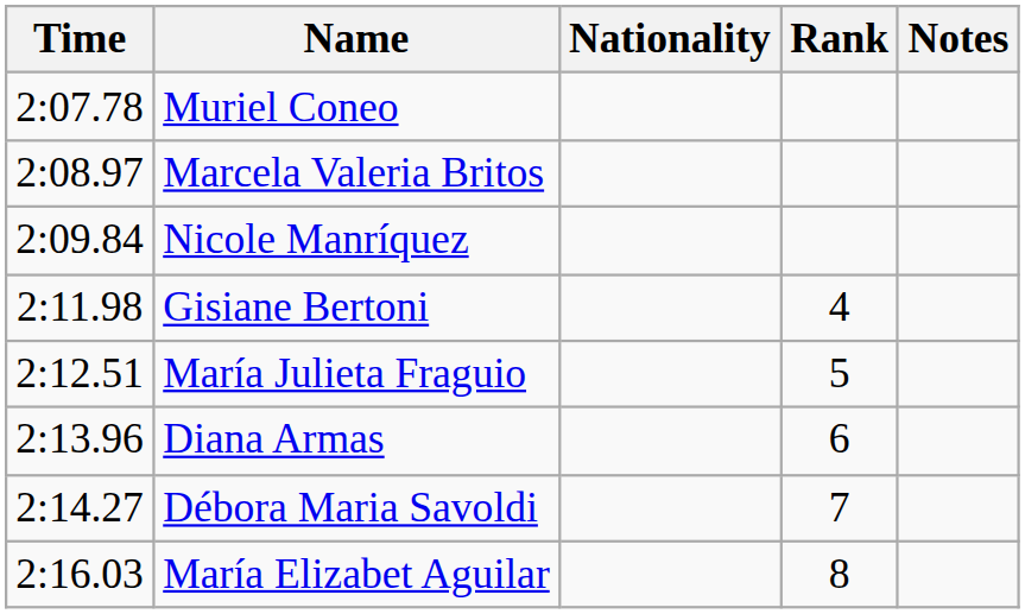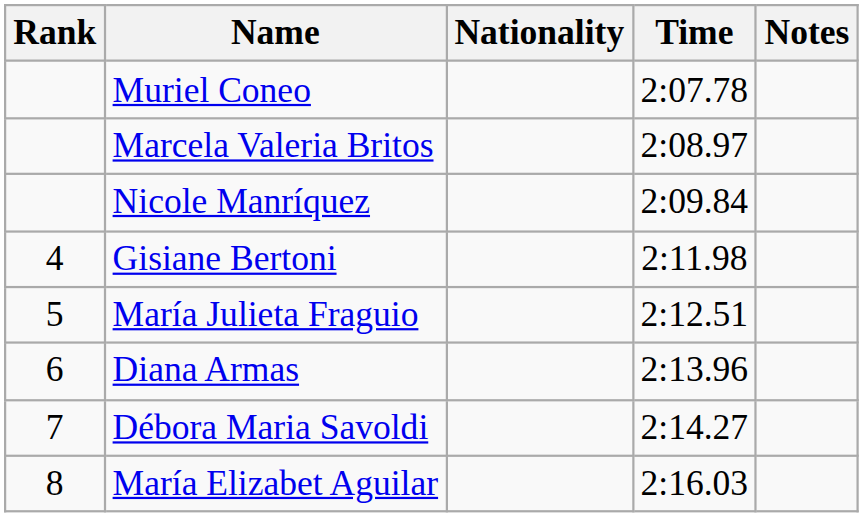columns swapped: Rank <-> Time
